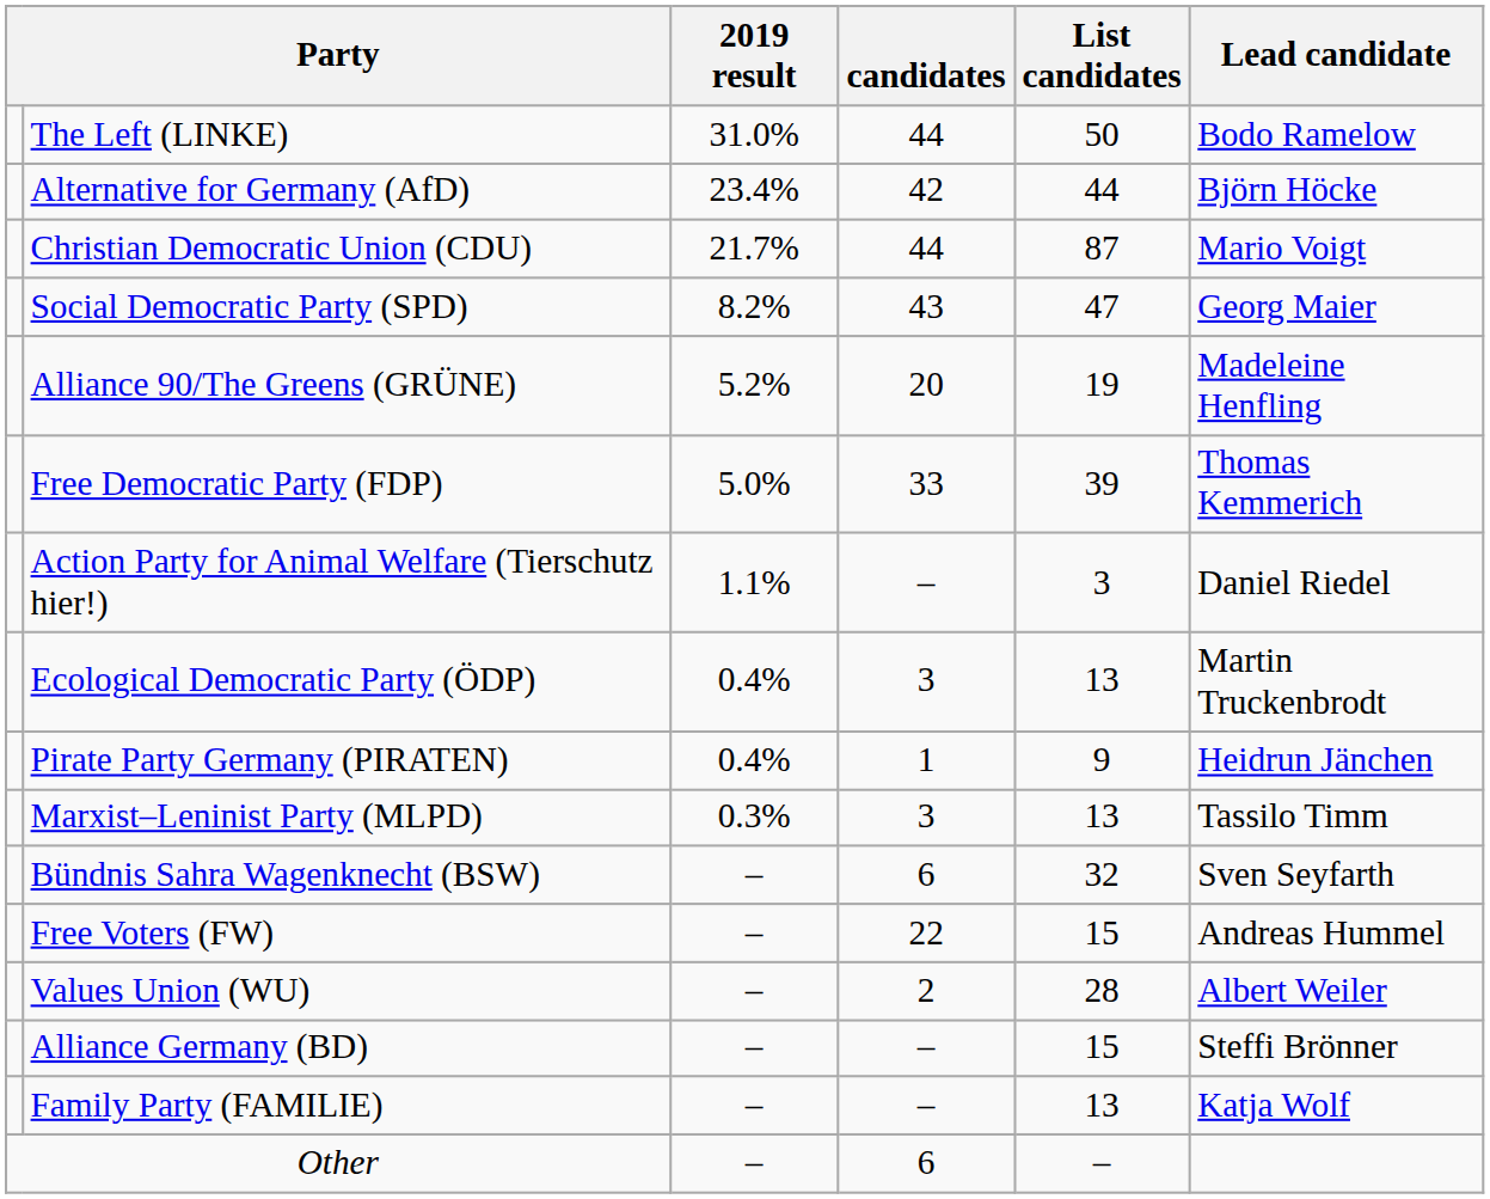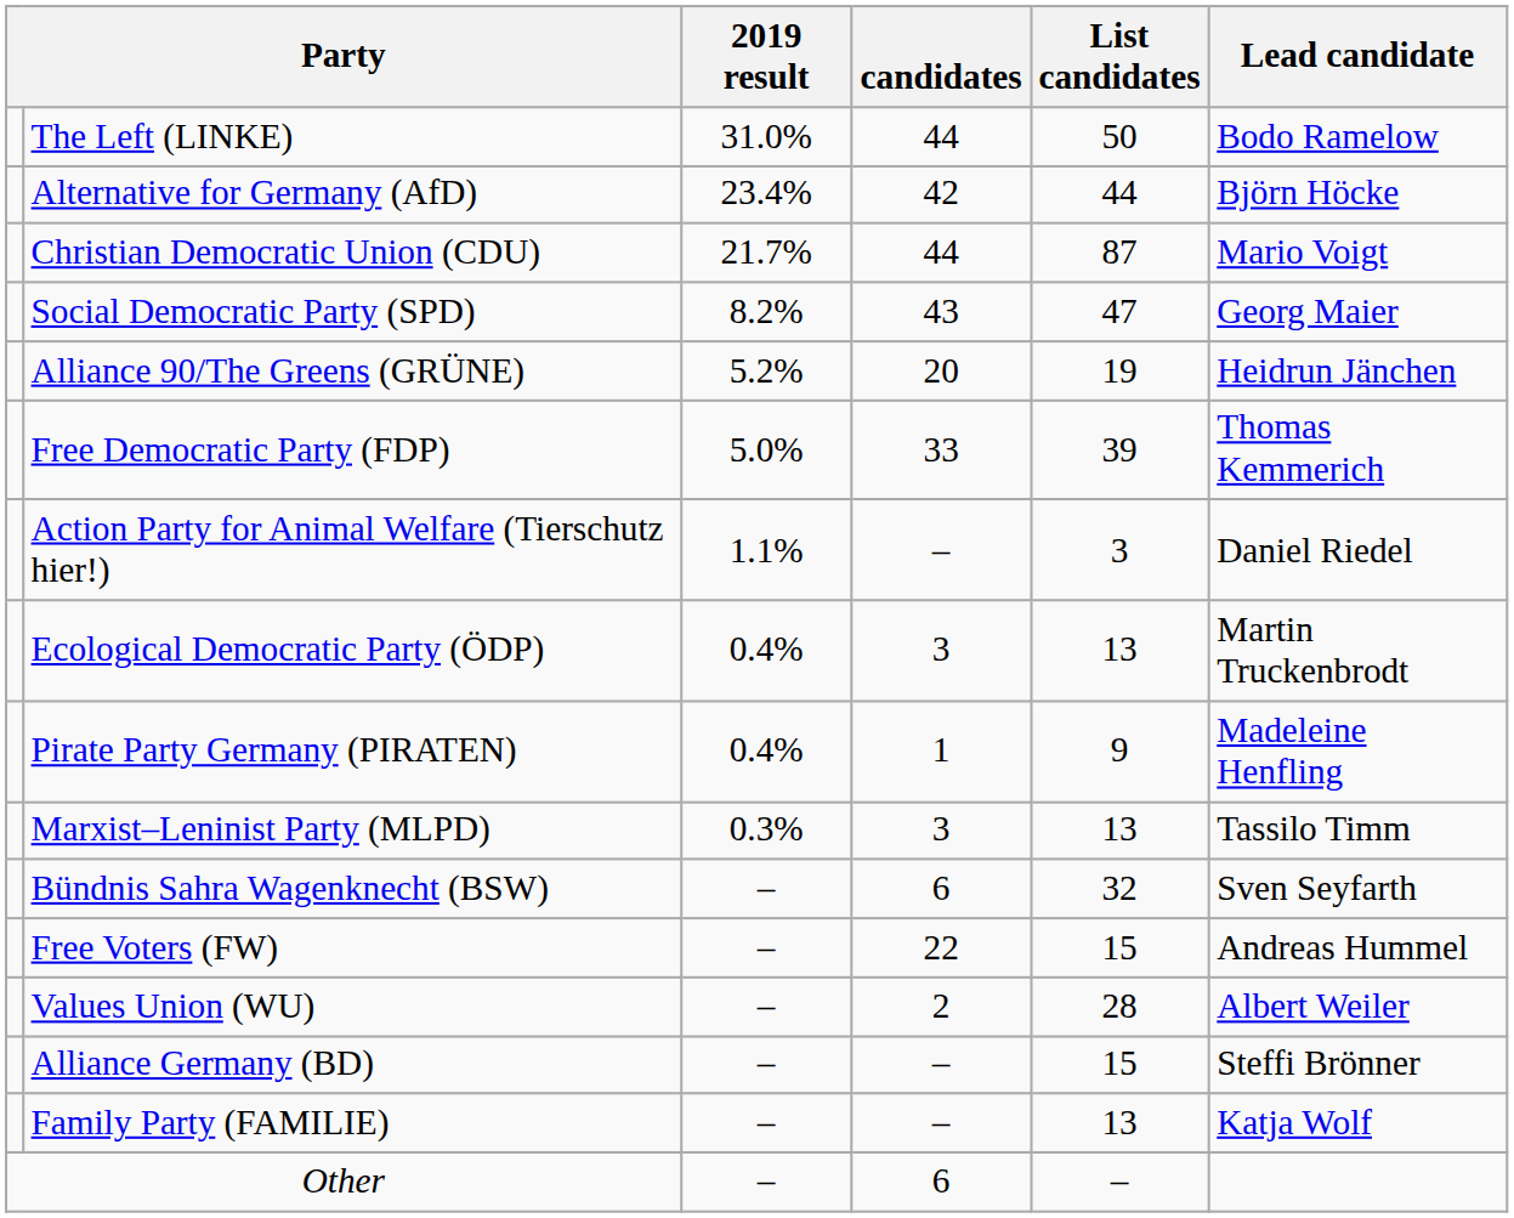Alliance 90/The Greens (GRÜNE) | Lead candidate: Madeleine Henfling -> Heidrun Jänchen
Pirate Party Germany (PIRATEN) | Lead candidate: Heidrun Jänchen -> Madeleine Henfling
